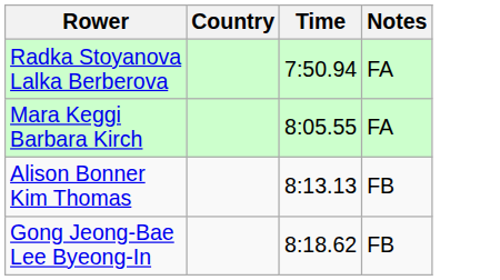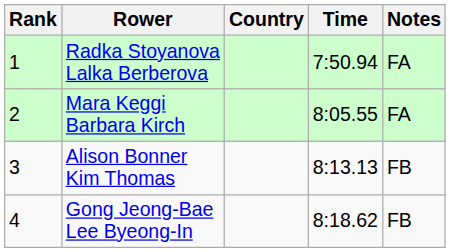+ column: Rank | 1 | 2 | 3 | 4
